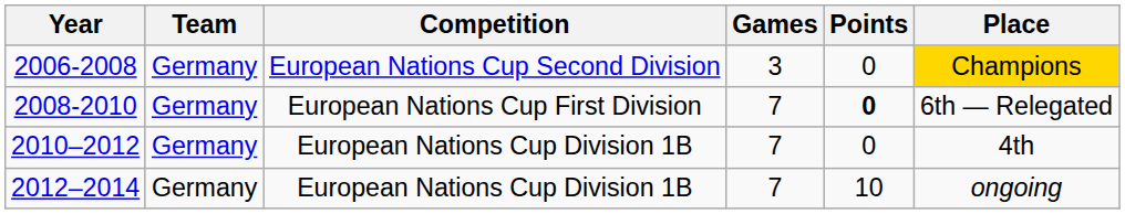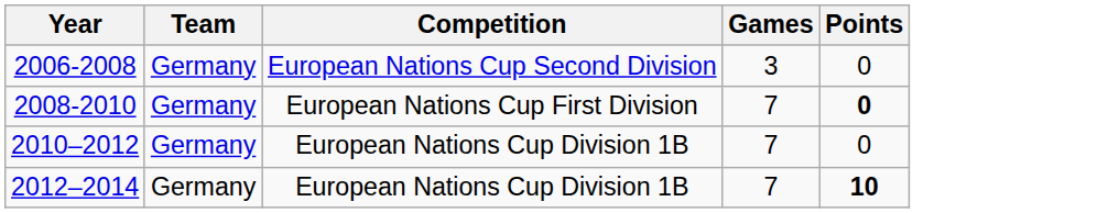- column: Place | Champions | 6th — Relegated | 4th | ongoing
2012–2014 | Points: normal -> bold
